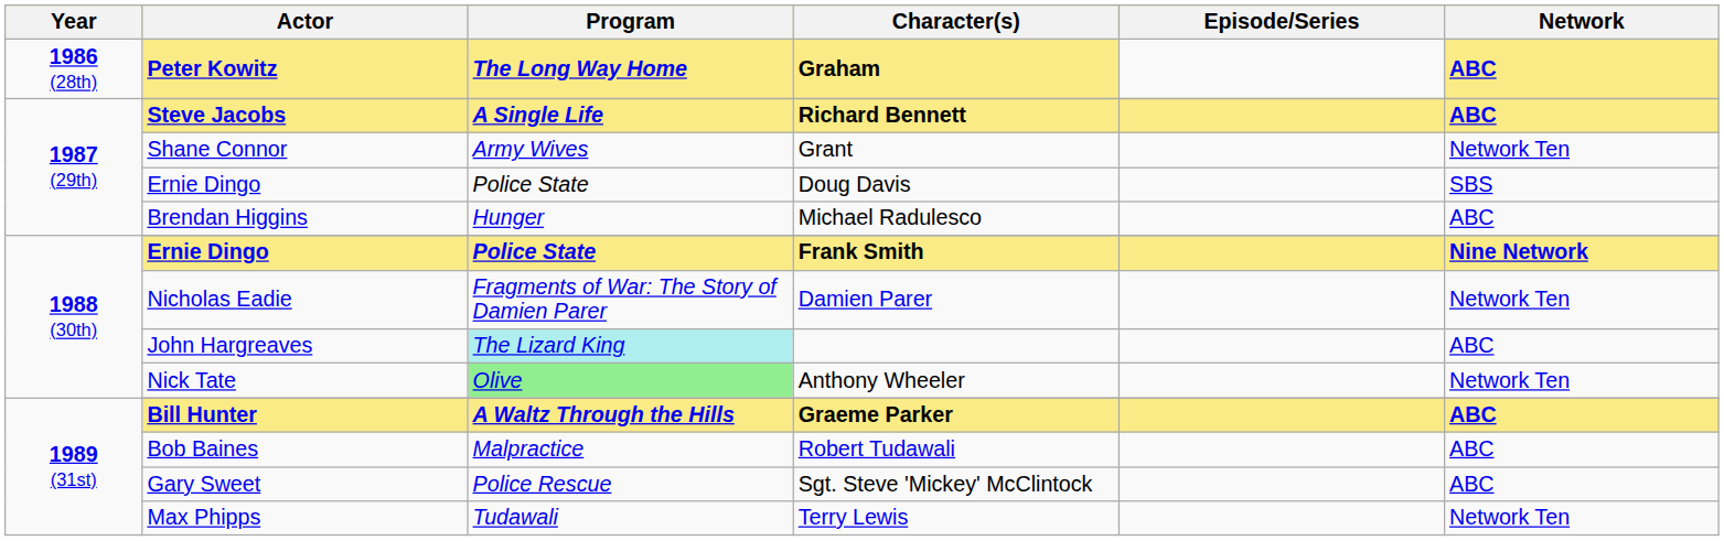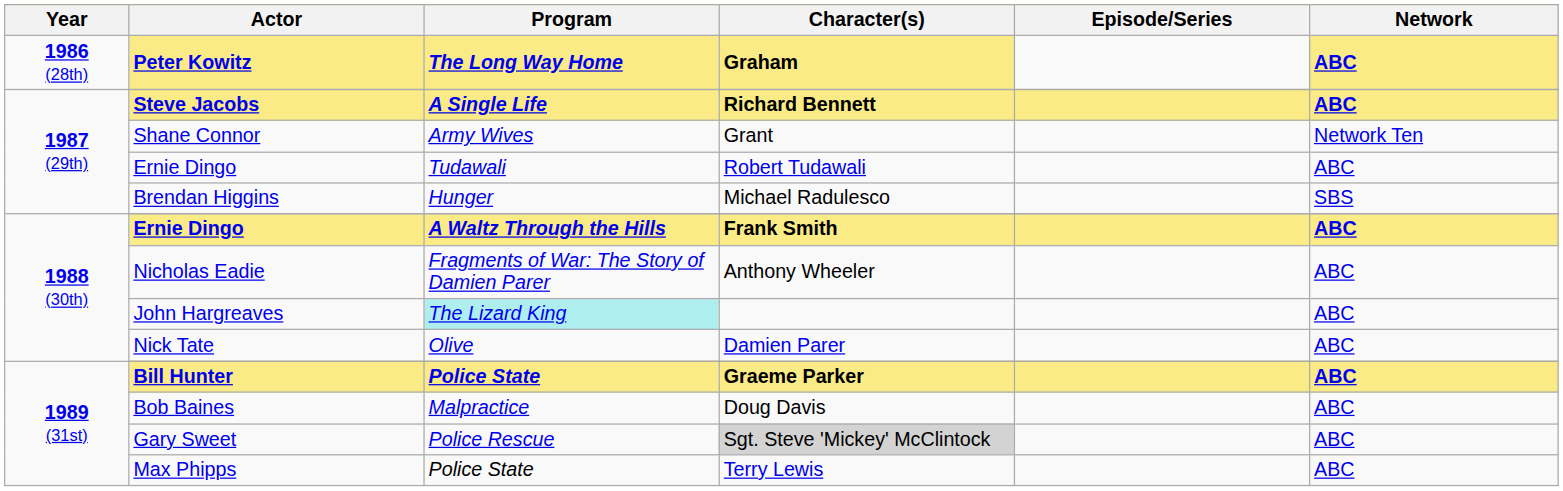1987 (29th) / Ernie Dingo | Program: Police State -> Tudawali
1987 (29th) / Ernie Dingo | Character(s): Doug Davis -> Robert Tudawali
1987 (29th) / Ernie Dingo | Network: SBS -> ABC
Brendan Higgins | Network: ABC -> SBS
1988 (30th) / Ernie Dingo | Program: Police State -> A Waltz Through the Hills
1988 (30th) / Ernie Dingo | Network: Nine Network -> ABC
Nicholas Eadie | Character(s): Damien Parer -> Anthony Wheeler
Nicholas Eadie | Network: Network Ten -> ABC
Nick Tate | Program: lightgreen background -> no background
Nick Tate | Character(s): Anthony Wheeler -> Damien Parer
Nick Tate | Network: Network Ten -> ABC
Bill Hunter | Program: A Waltz Through the Hills -> Police State
Bob Baines | Character(s): Robert Tudawali -> Doug Davis
Gary Sweet | Character(s): no background -> lightgrey background
Max Phipps | Program: Tudawali -> Police State
Max Phipps | Network: Network Ten -> ABC
